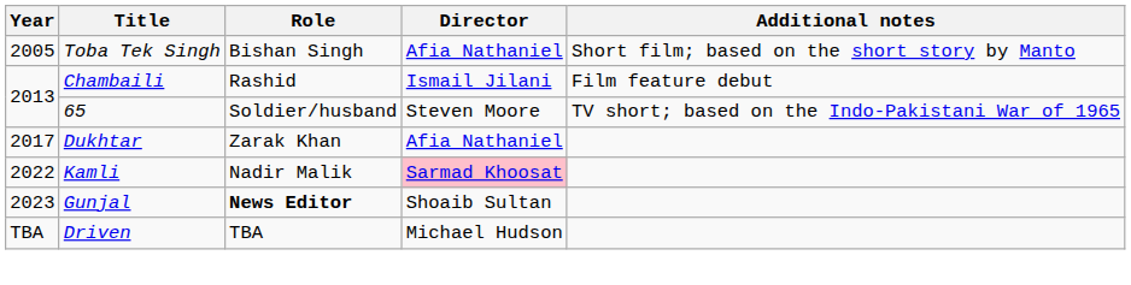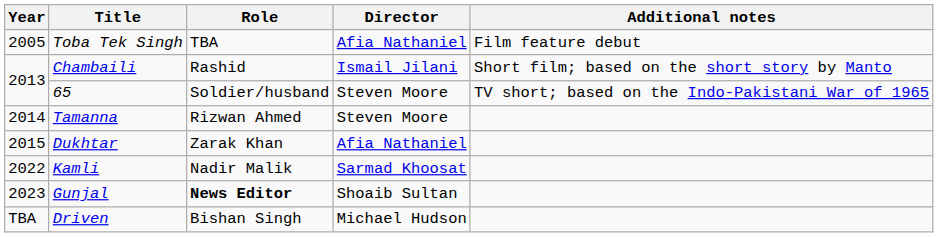Toba Tek Singh | Role: Bishan Singh -> TBA
Toba Tek Singh | Additional notes: Short film; based on the short story by Manto -> Film feature debut
Chambaili | Additional notes: Film feature debut -> Short film; based on the short story by Manto
+ row: 2014 | Tamanna | Rizwan Ahmed | Steven Moore
Dukhtar | Year: 2017 -> 2015
Kamli | Director: pink background -> no background
Driven | Role: TBA -> Bishan Singh
